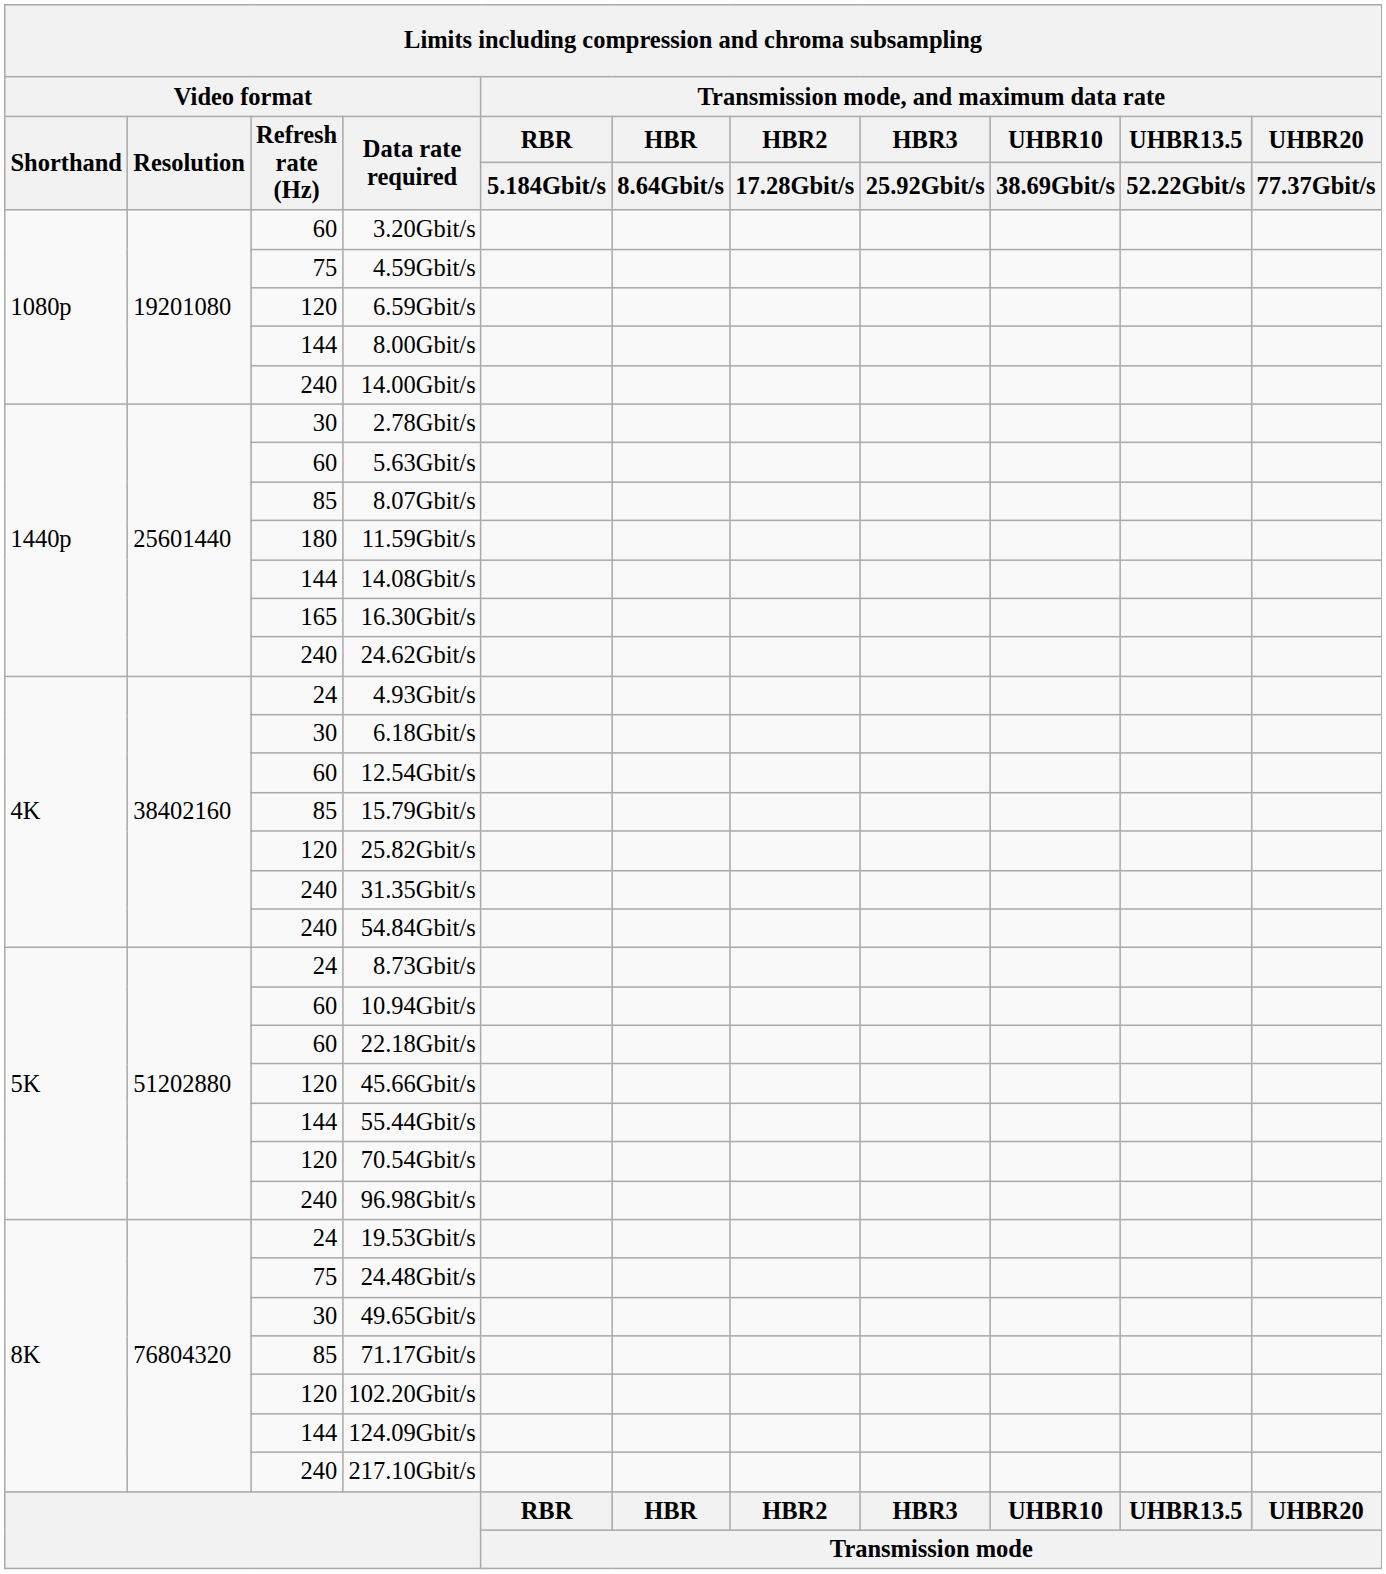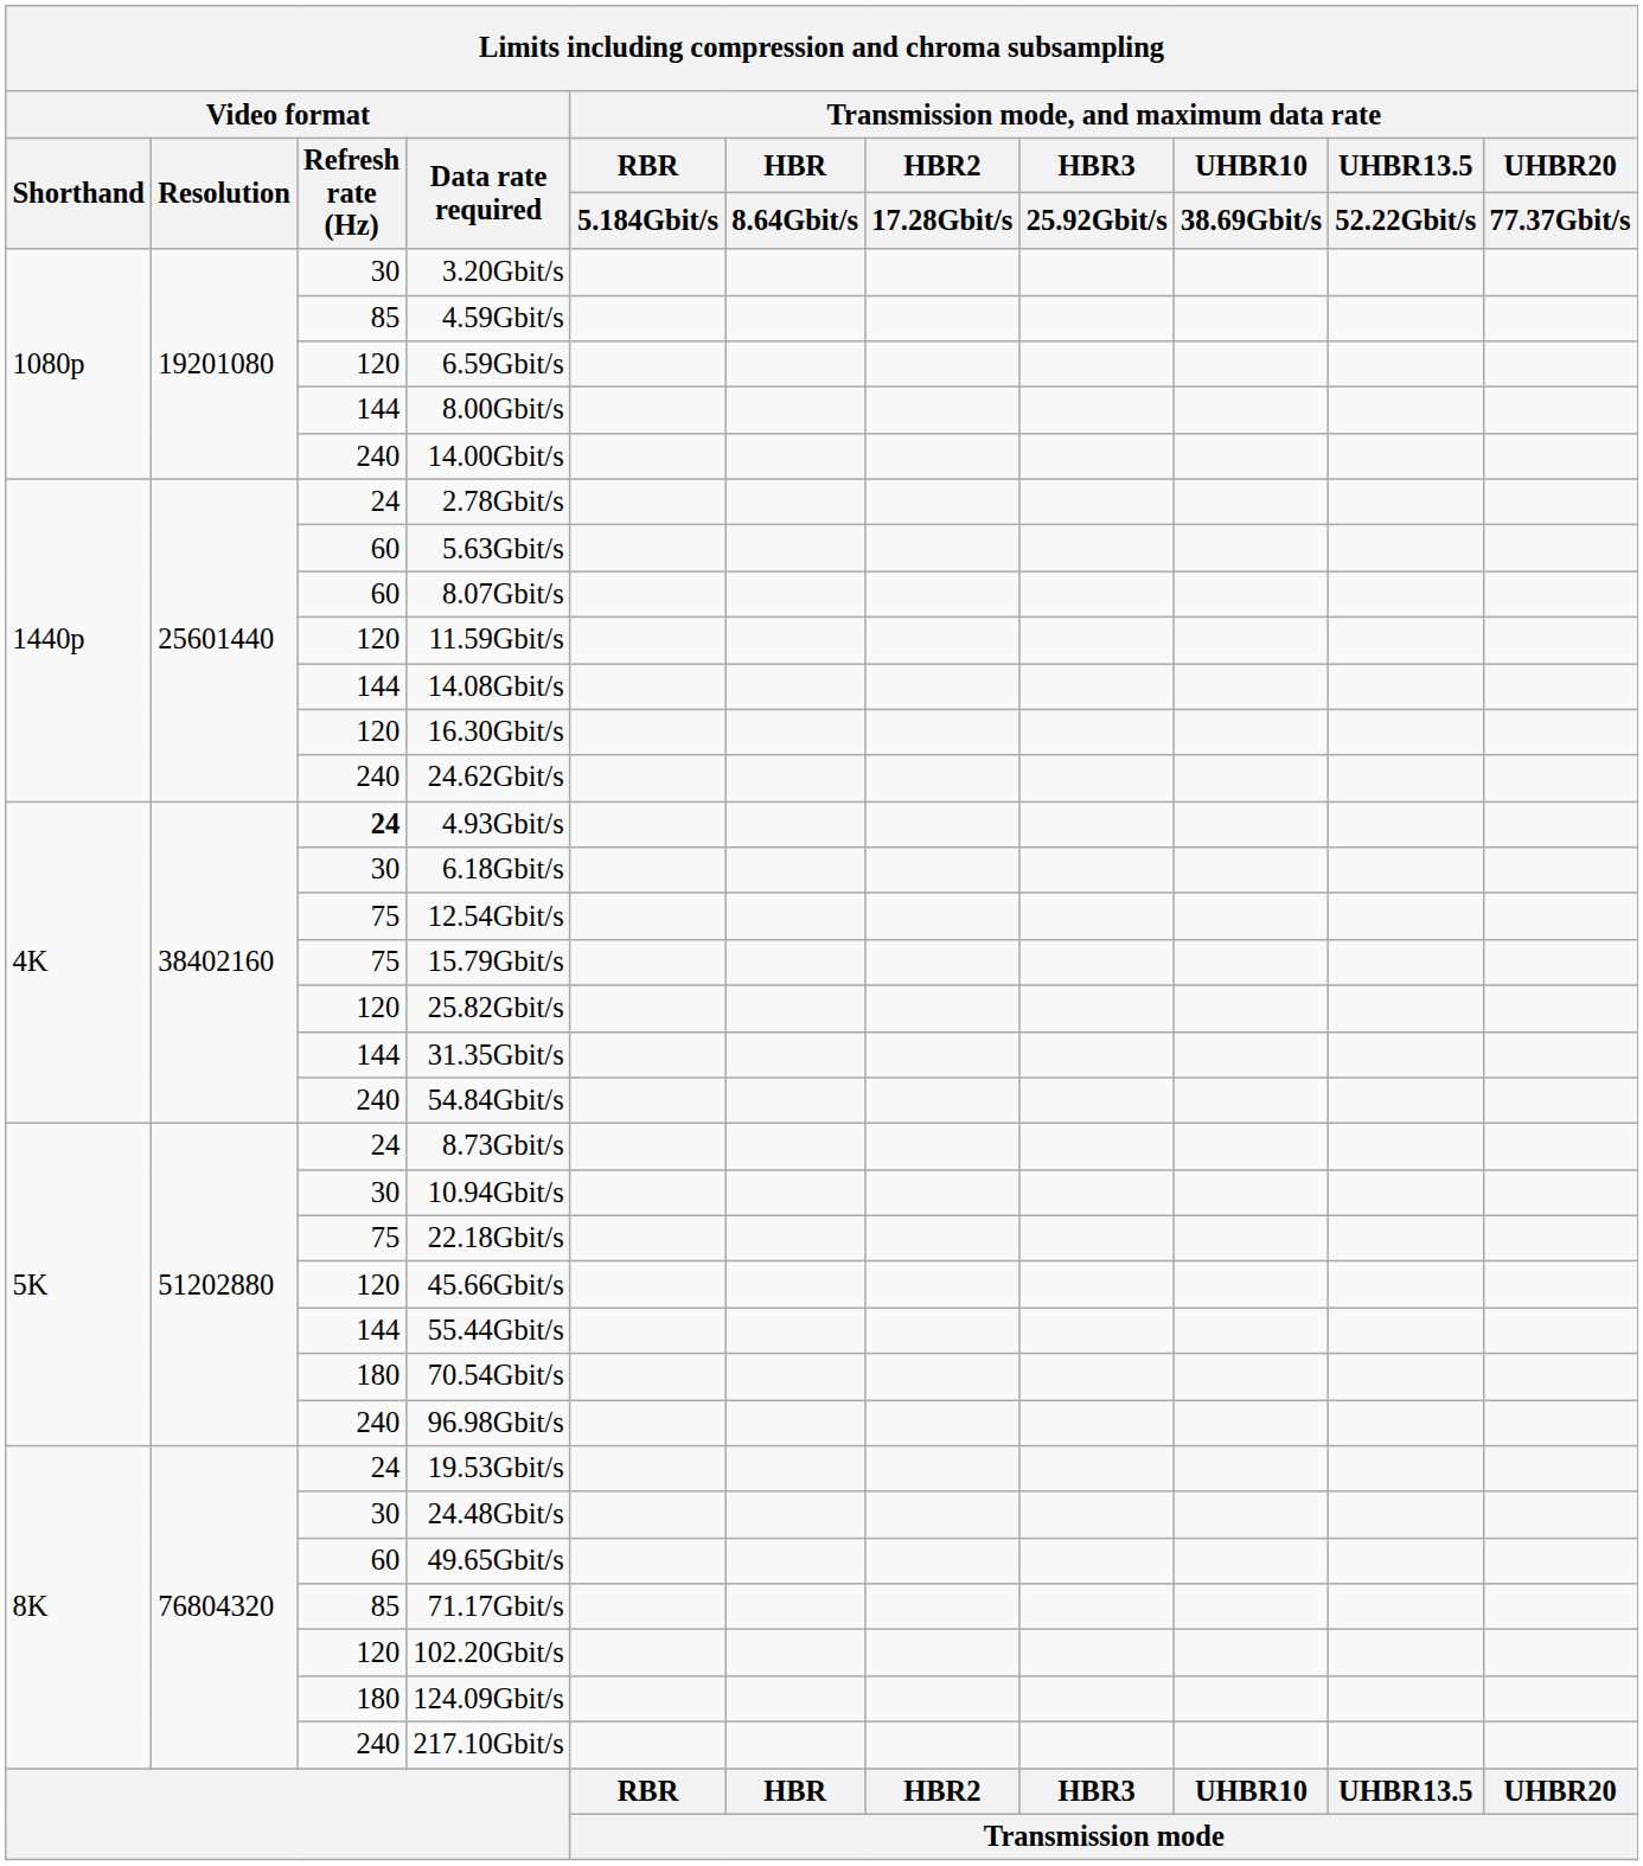3.20Gbit/s | Video format / Refresh rate (Hz): 60 -> 30
4.59Gbit/s | Video format / Refresh rate (Hz): 75 -> 85
2.78Gbit/s | Video format / Refresh rate (Hz): 30 -> 24
8.07Gbit/s | Video format / Refresh rate (Hz): 85 -> 60
11.59Gbit/s | Video format / Refresh rate (Hz): 180 -> 120
16.30Gbit/s | Video format / Refresh rate (Hz): 165 -> 120
4.93Gbit/s | Video format / Refresh rate (Hz): normal -> bold
12.54Gbit/s | Video format / Refresh rate (Hz): 60 -> 75
15.79Gbit/s | Video format / Refresh rate (Hz): 85 -> 75
31.35Gbit/s | Video format / Refresh rate (Hz): 240 -> 144
10.94Gbit/s | Video format / Refresh rate (Hz): 60 -> 30
22.18Gbit/s | Video format / Refresh rate (Hz): 60 -> 75
70.54Gbit/s | Video format / Refresh rate (Hz): 120 -> 180
24.48Gbit/s | Video format / Refresh rate (Hz): 75 -> 30
49.65Gbit/s | Video format / Refresh rate (Hz): 30 -> 60
124.09Gbit/s | Video format / Refresh rate (Hz): 144 -> 180
